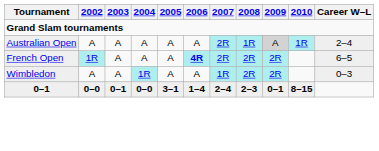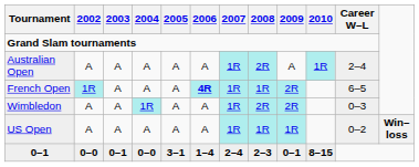Australian Open | 2007: 2R -> 1R
Australian Open | 2008: 1R -> 2R
Australian Open | 2009: lightgrey background -> no background
French Open | 2007: 2R -> 1R
French Open | 2008: 2R -> 1R
+ row: US Open | A | A | A | A | A | 1R | 1R | 1R | 0–2 | Win–loss
